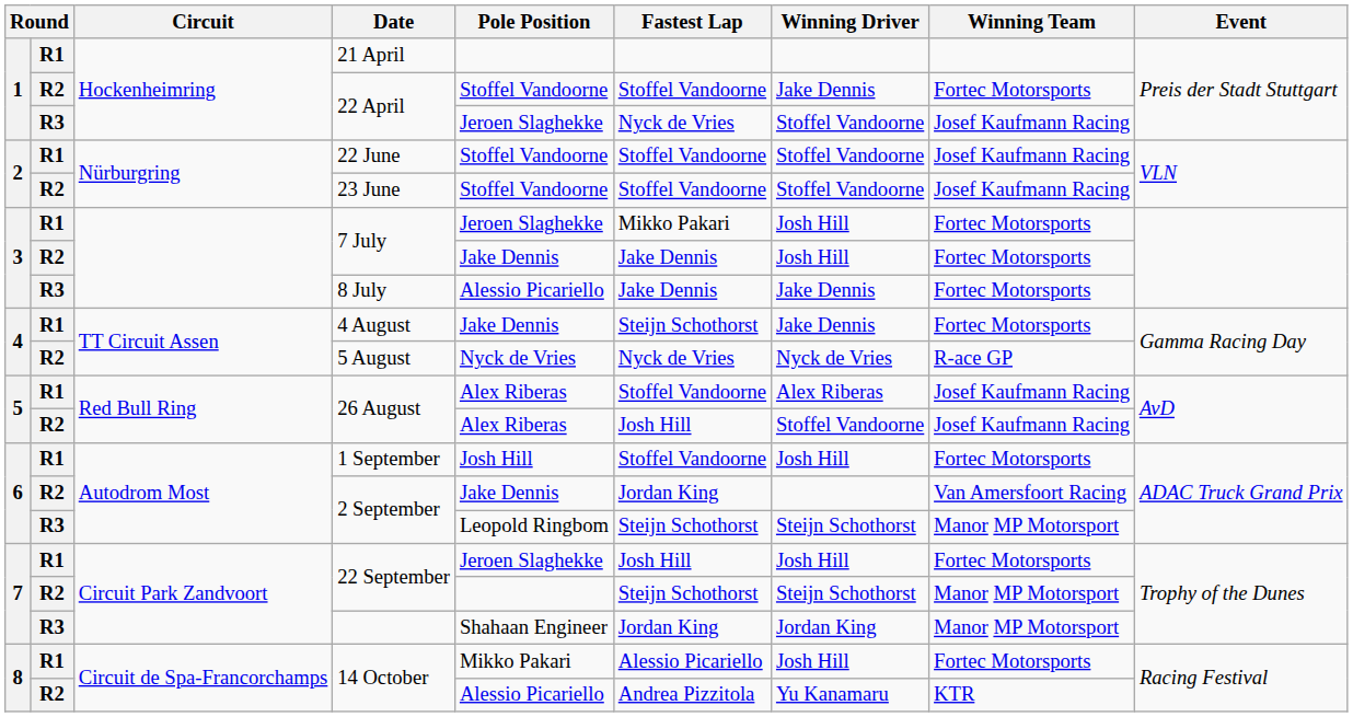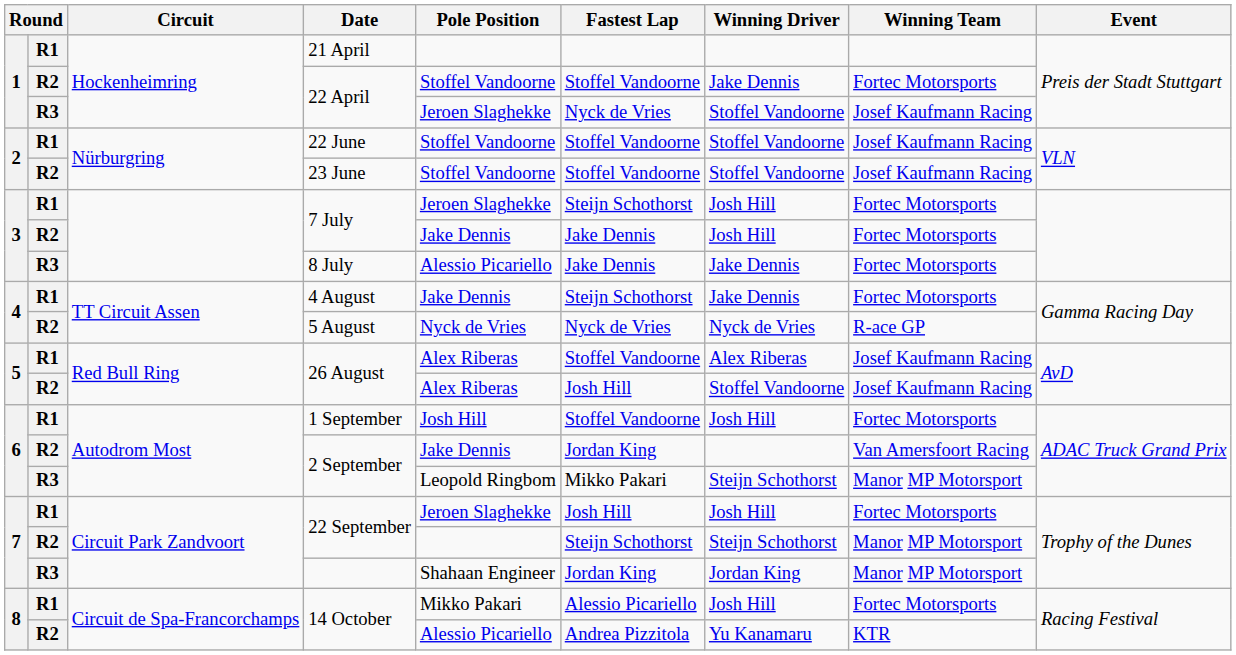R1 / 7 July | Fastest Lap: Mikko Pakari -> Steijn Schothorst
R3 / 2 September | Fastest Lap: Steijn Schothorst -> Mikko Pakari
